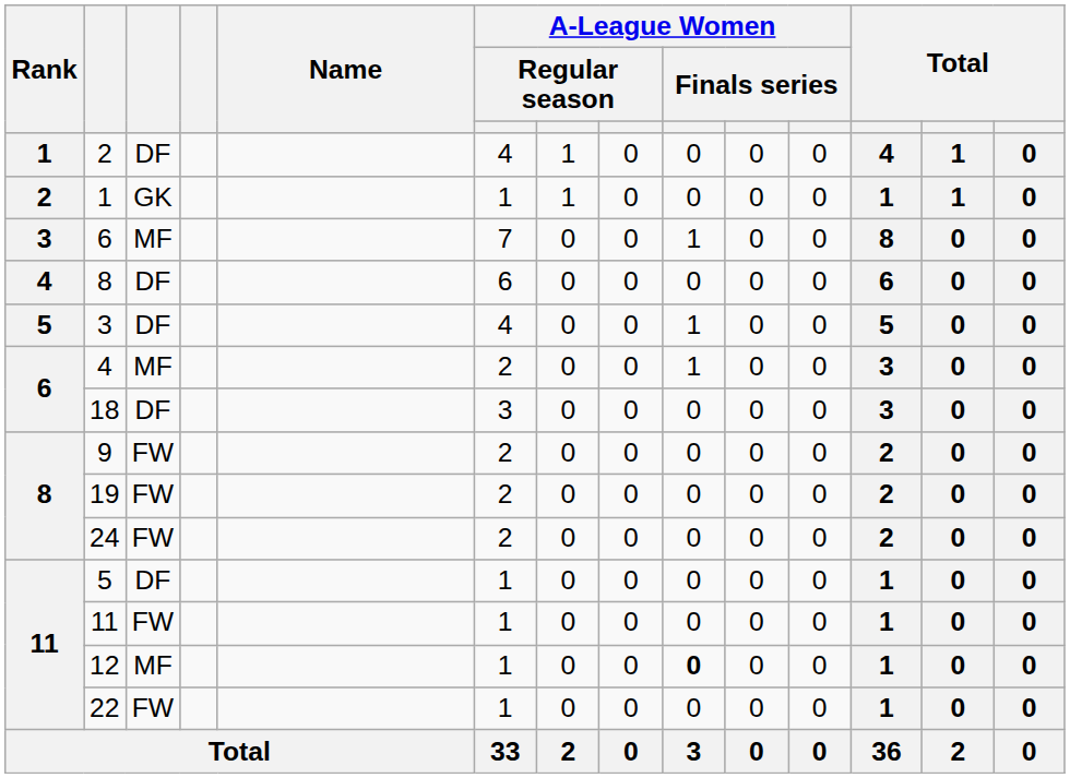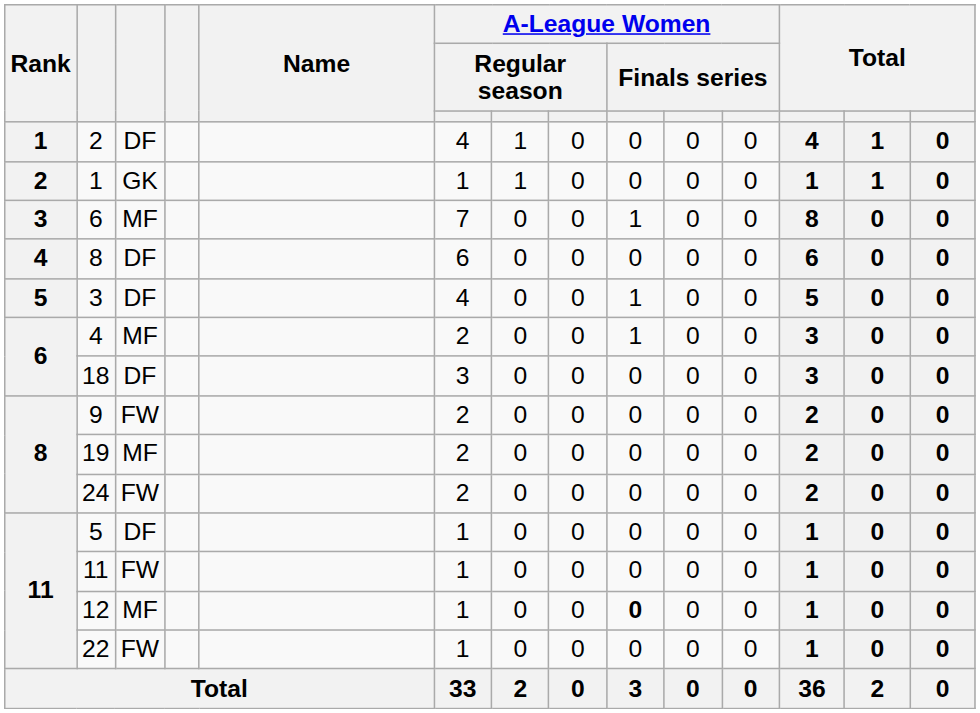19 | column 3: FW -> MF
